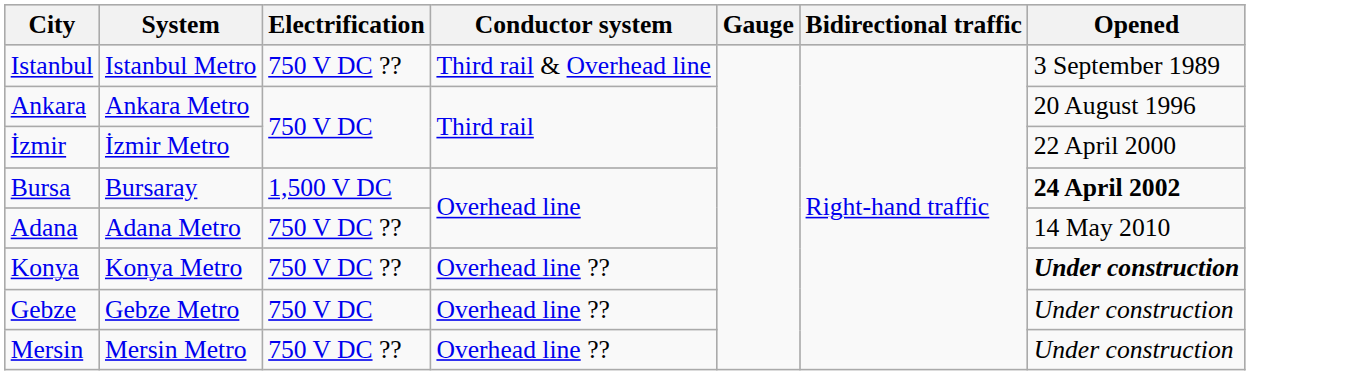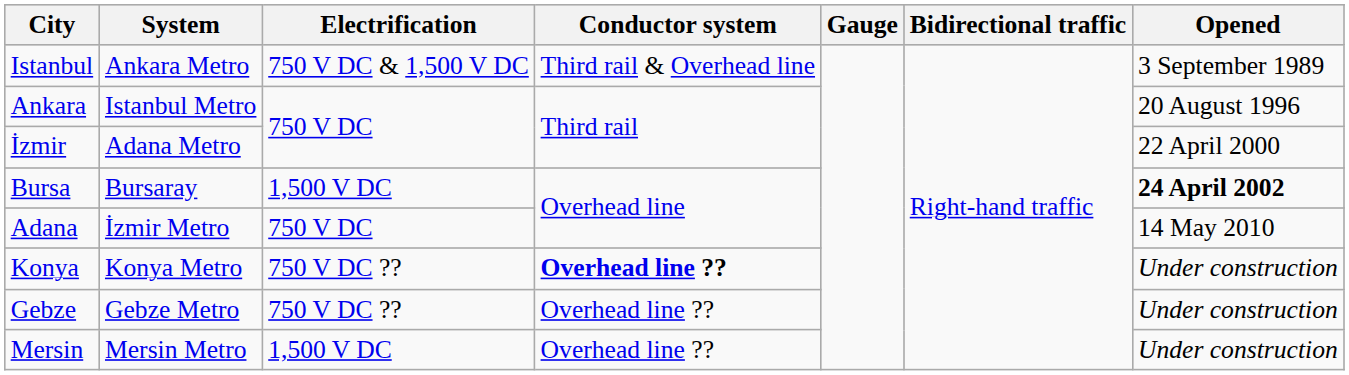Istanbul | System: Istanbul Metro -> Ankara Metro
Istanbul | Electrification: 750 V DC ?? -> 750 V DC & 1,500 V DC
Ankara | System: Ankara Metro -> Istanbul Metro
İzmir | System: İzmir Metro -> Adana Metro
Adana | System: Adana Metro -> İzmir Metro
Adana | Electrification: 750 V DC ?? -> 750 V DC
Konya | Conductor system: normal -> bold
Konya | Opened: bold -> normal
Gebze | Electrification: 750 V DC -> 750 V DC ??
Mersin | Electrification: 750 V DC ?? -> 1,500 V DC
